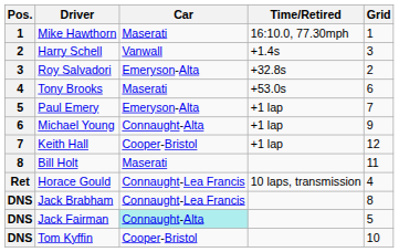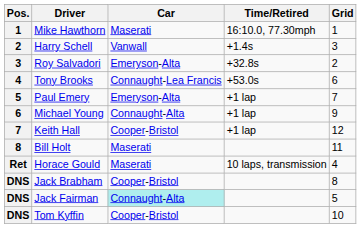Tony Brooks | Car: Maserati -> Connaught-Lea Francis
Horace Gould | Car: Connaught-Lea Francis -> Maserati
Jack Brabham | Car: Connaught-Lea Francis -> Cooper-Bristol
